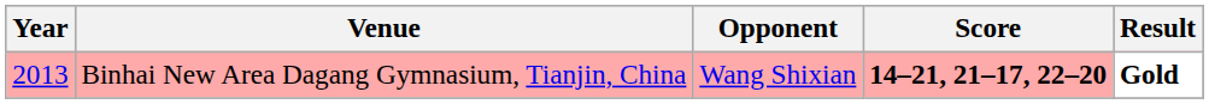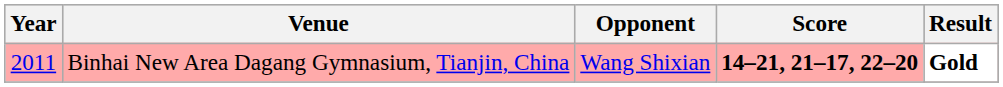Binhai New Area Dagang Gymnasium, Tianjin, China | Year: 2013 -> 2011
